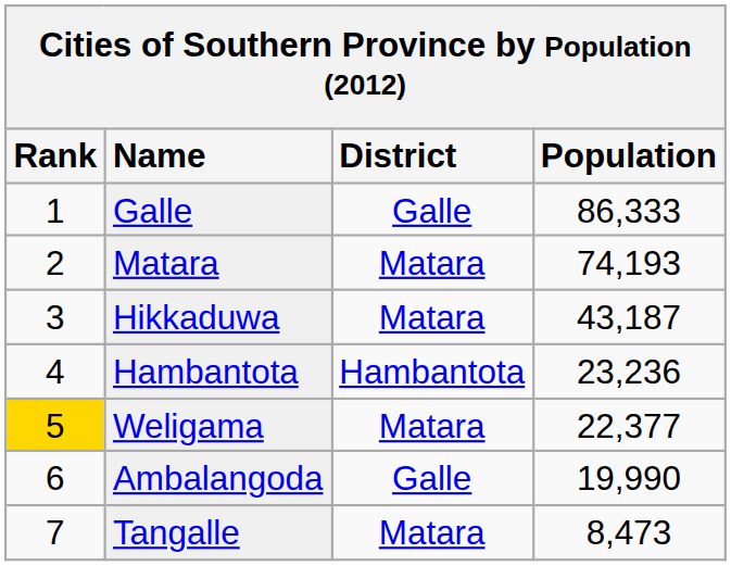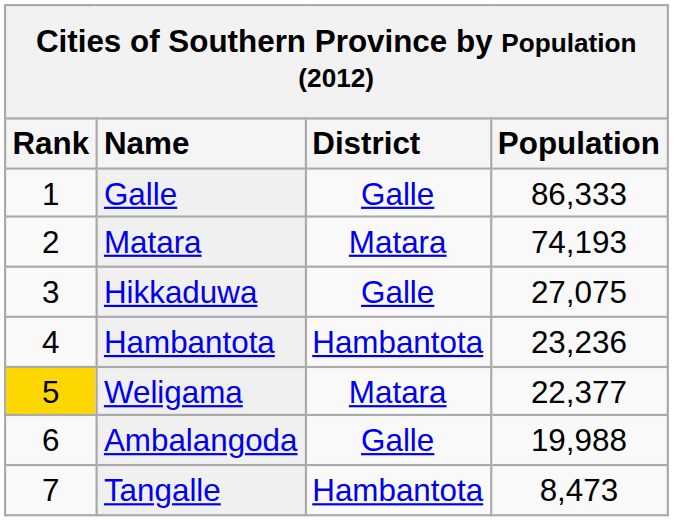Hikkaduwa | District: Matara -> Galle
Hikkaduwa | Population: 43,187 -> 27,075
Ambalangoda | Population: 19,990 -> 19,988
Tangalle | District: Matara -> Hambantota
